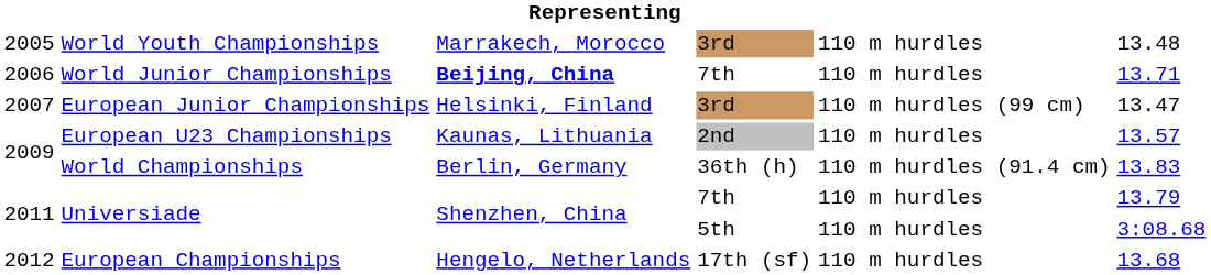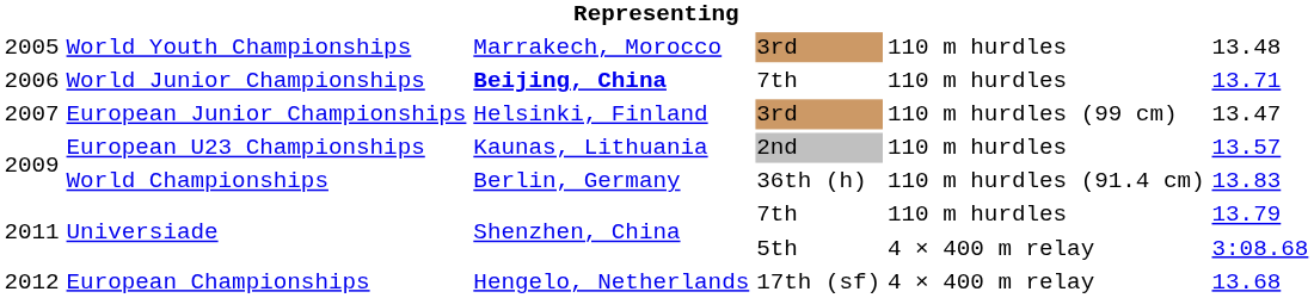Universiade / 5th | column 5: 110 m hurdles -> 4 × 400 m relay
European Championships | column 5: 110 m hurdles -> 4 × 400 m relay
